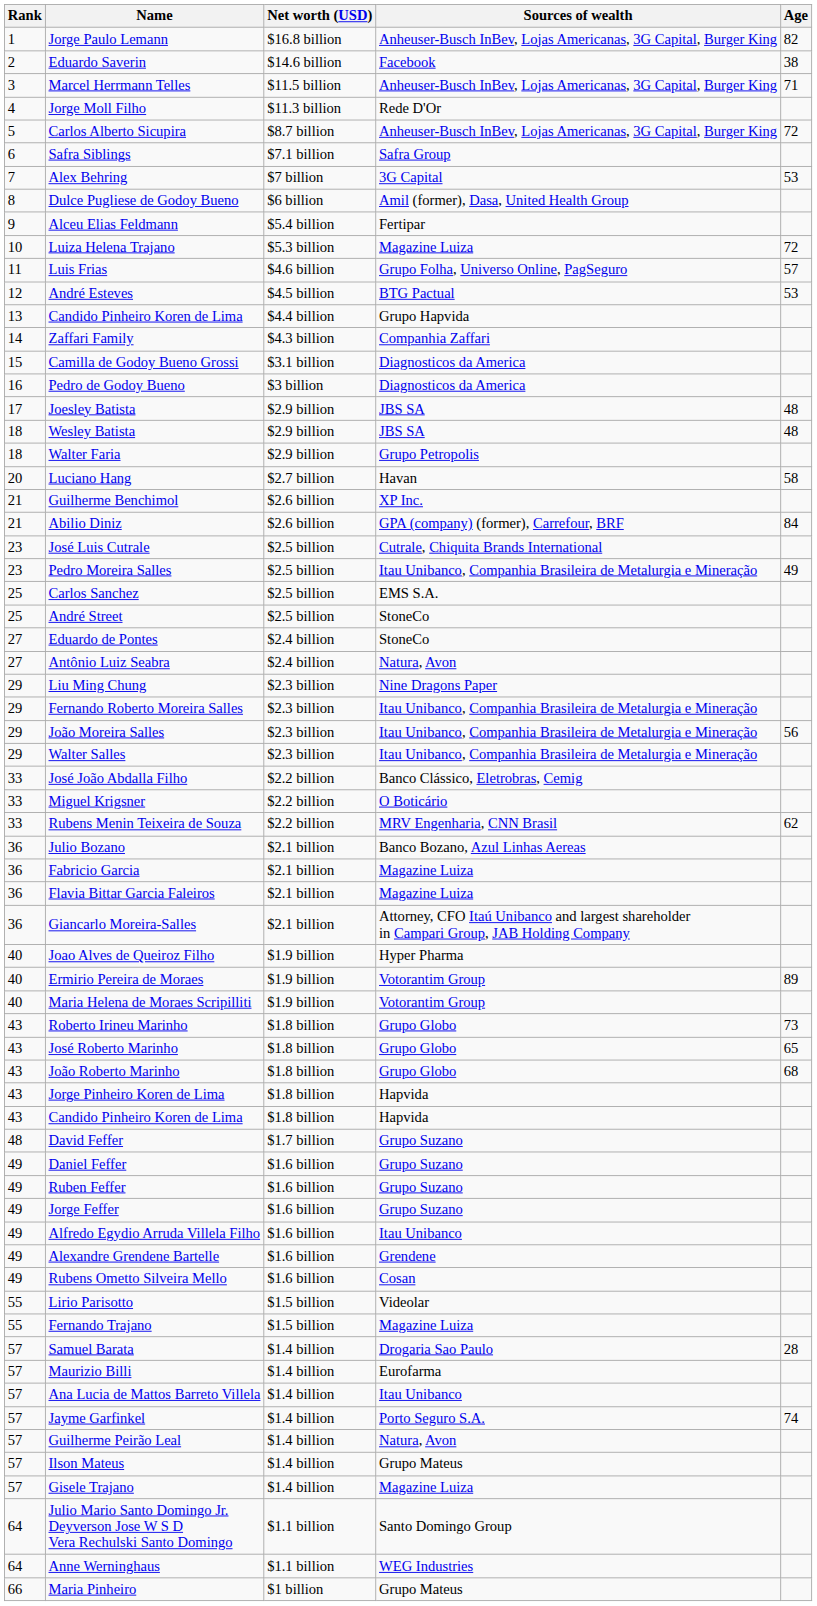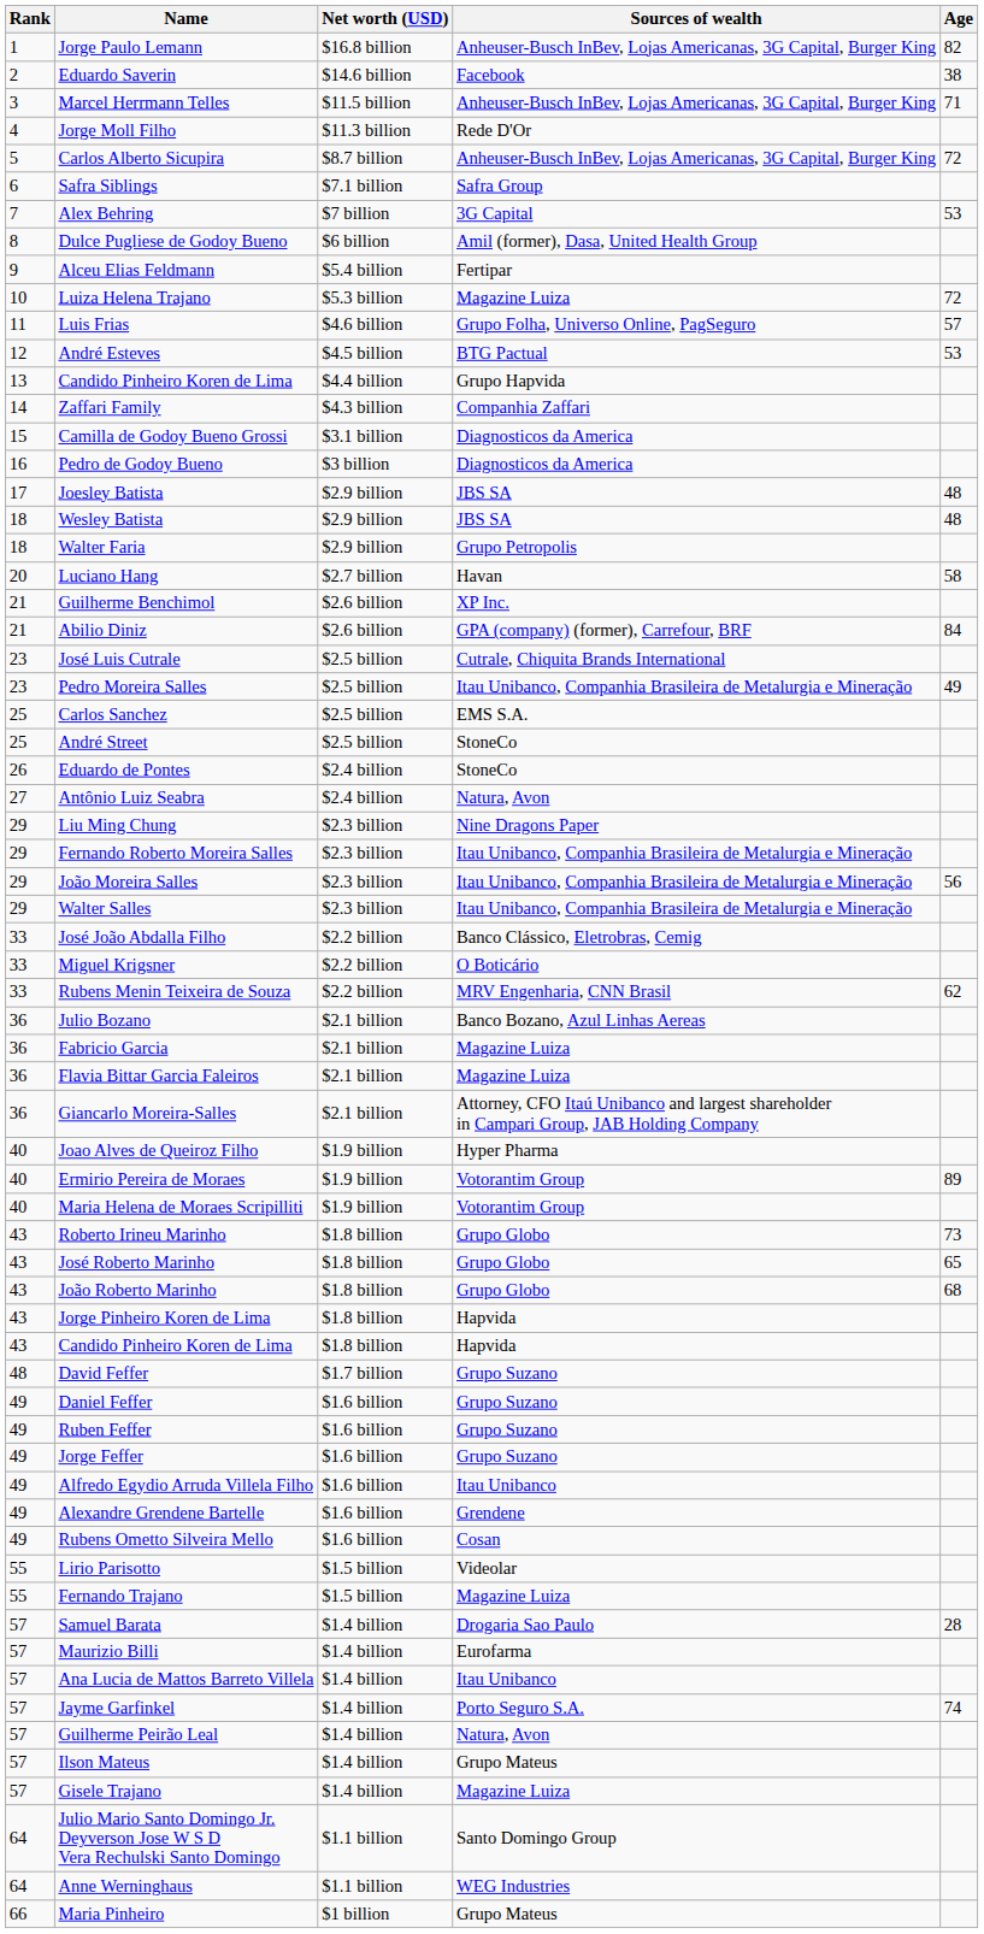Eduardo de Pontes | Rank: 27 -> 26
